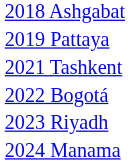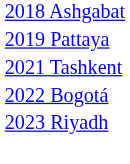- row: 2024 Manama
